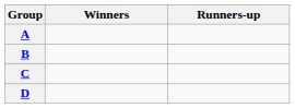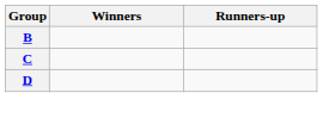- row: A
